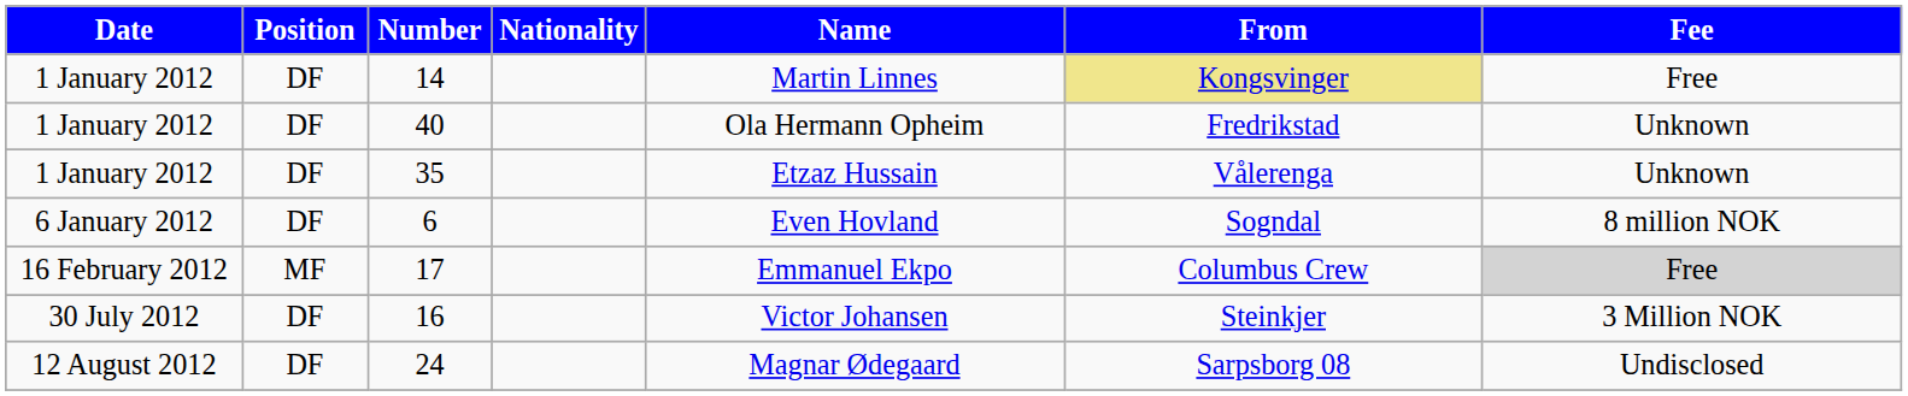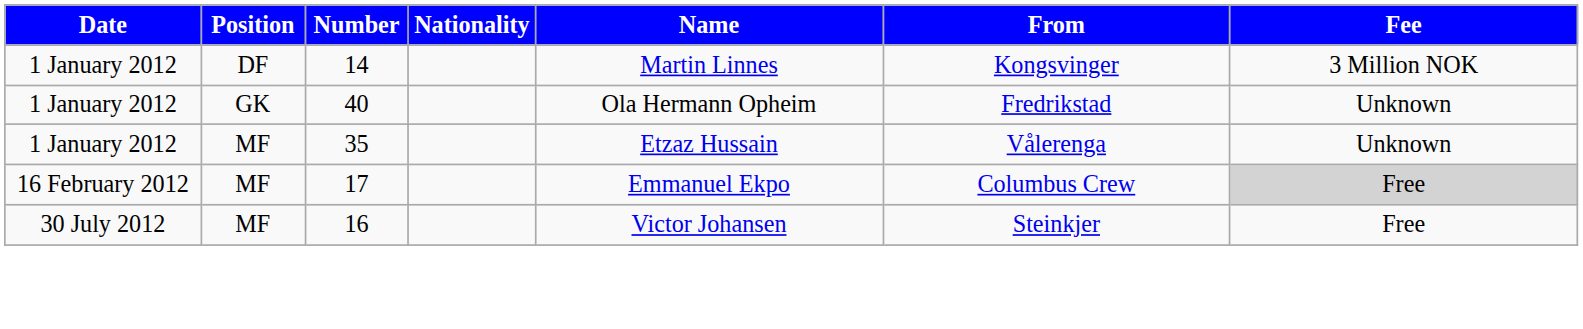14 | From: khaki background -> no background
14 | Fee: Free -> 3 Million NOK
40 | Position: DF -> GK
35 | Position: DF -> MF
- row: 6 January 2012 | DF | 6 | Even Hovland | Sogndal | 8 million NOK
16 | Position: DF -> MF
16 | Fee: 3 Million NOK -> Free
- row: 12 August 2012 | DF | 24 | Magnar Ødegaard | Sarpsborg 08 | Undisclosed
